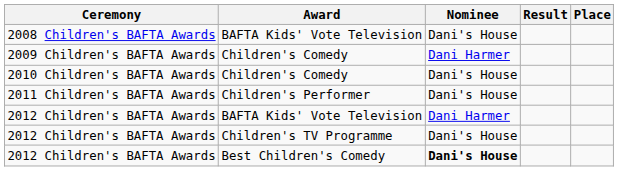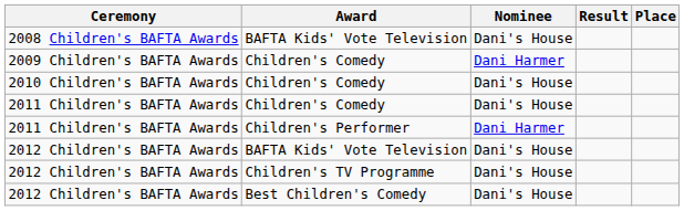+ row: 2011 Children's BAFTA Awards | Children's Comedy | Dani's House
2011 Children's BAFTA Awards / Children's Performer | Nominee: Dani's House -> Dani Harmer
2012 Children's BAFTA Awards / BAFTA Kids' Vote Television | Nominee: Dani Harmer -> Dani's House
2012 Children's BAFTA Awards / Best Children's Comedy | Nominee: bold -> normal
